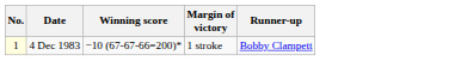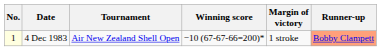+ column: Tournament | Air New Zealand Shell Open
4 Dec 1983 | Runner-up: no background -> lightsalmon background
